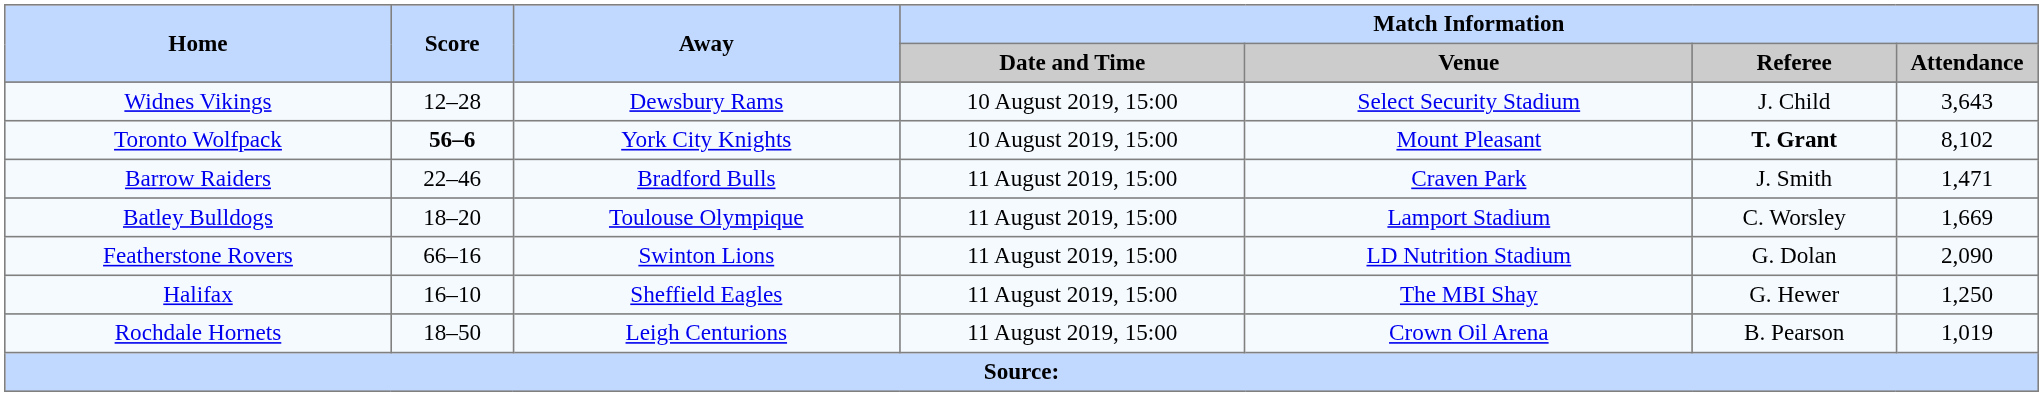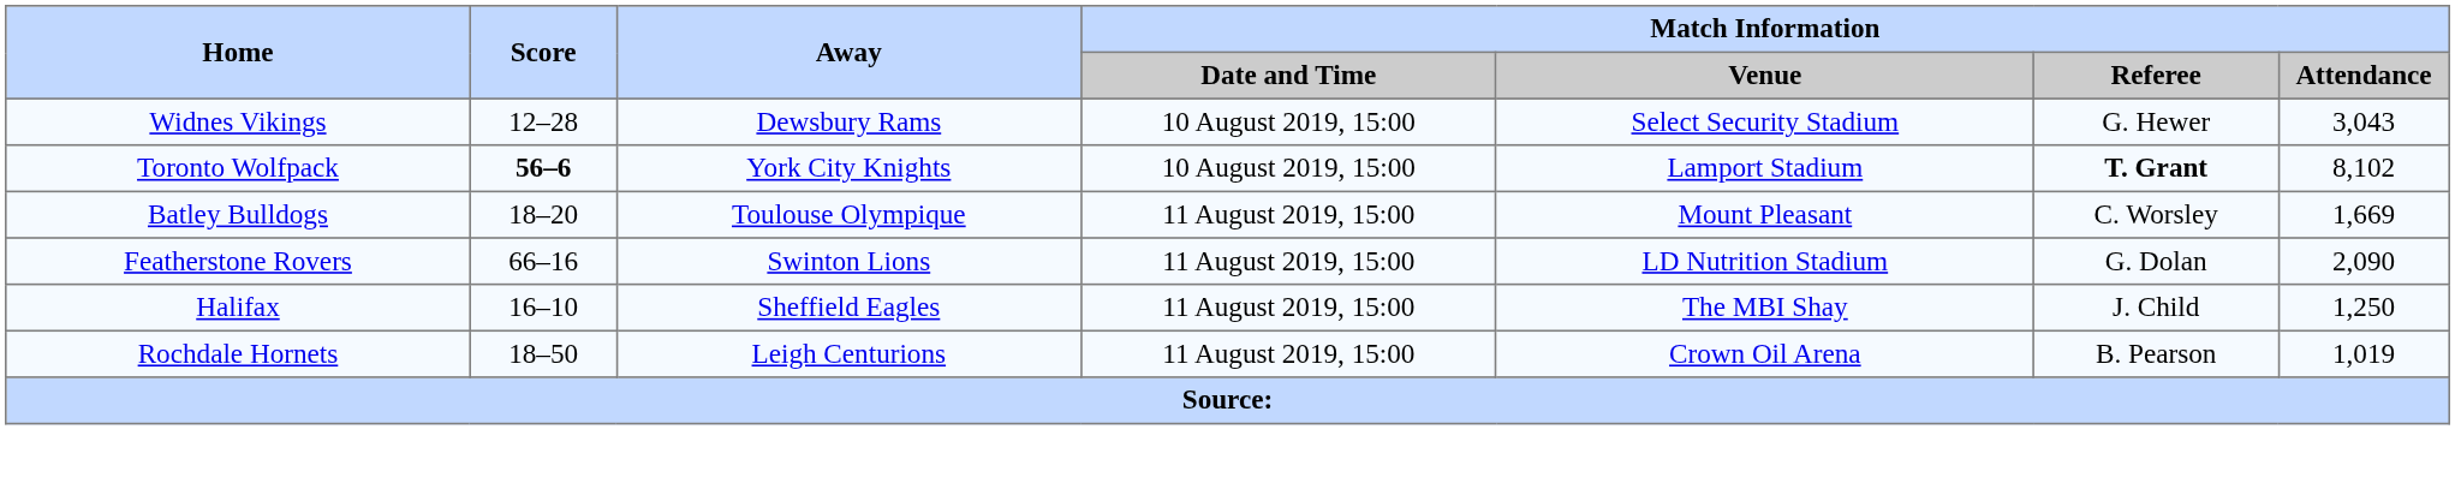Widnes Vikings | Match Information / Referee: J. Child -> G. Hewer
Widnes Vikings | Match Information / Attendance: 3,643 -> 3,043
Toronto Wolfpack | Match Information / Venue: Mount Pleasant -> Lamport Stadium
- row: Barrow Raiders | 22–46 | Bradford Bulls | 11 August 2019, 15:00 | Craven Park | J. Smith | 1,471
Batley Bulldogs | Match Information / Venue: Lamport Stadium -> Mount Pleasant
Halifax | Match Information / Referee: G. Hewer -> J. Child
